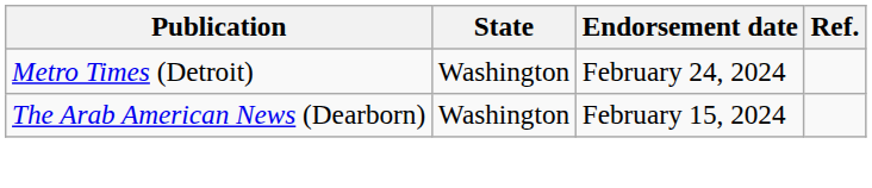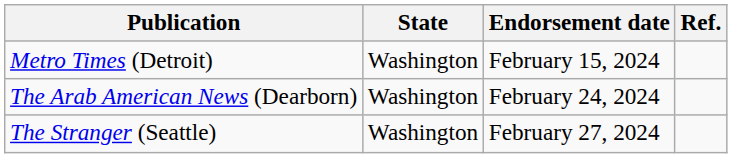Metro Times (Detroit) | Endorsement date: February 24, 2024 -> February 15, 2024
The Arab American News (Dearborn) | Endorsement date: February 15, 2024 -> February 24, 2024
+ row: The Stranger (Seattle) | Washington | February 27, 2024
